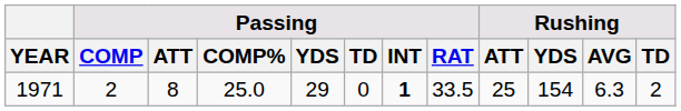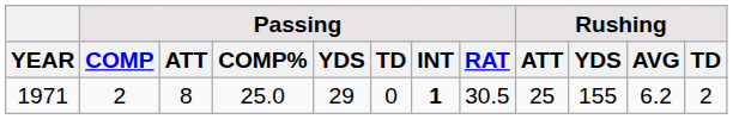1971 | Passing / RAT: 33.5 -> 30.5
1971 | Rushing / YDS: 154 -> 155
1971 | Rushing / AVG: 6.3 -> 6.2
